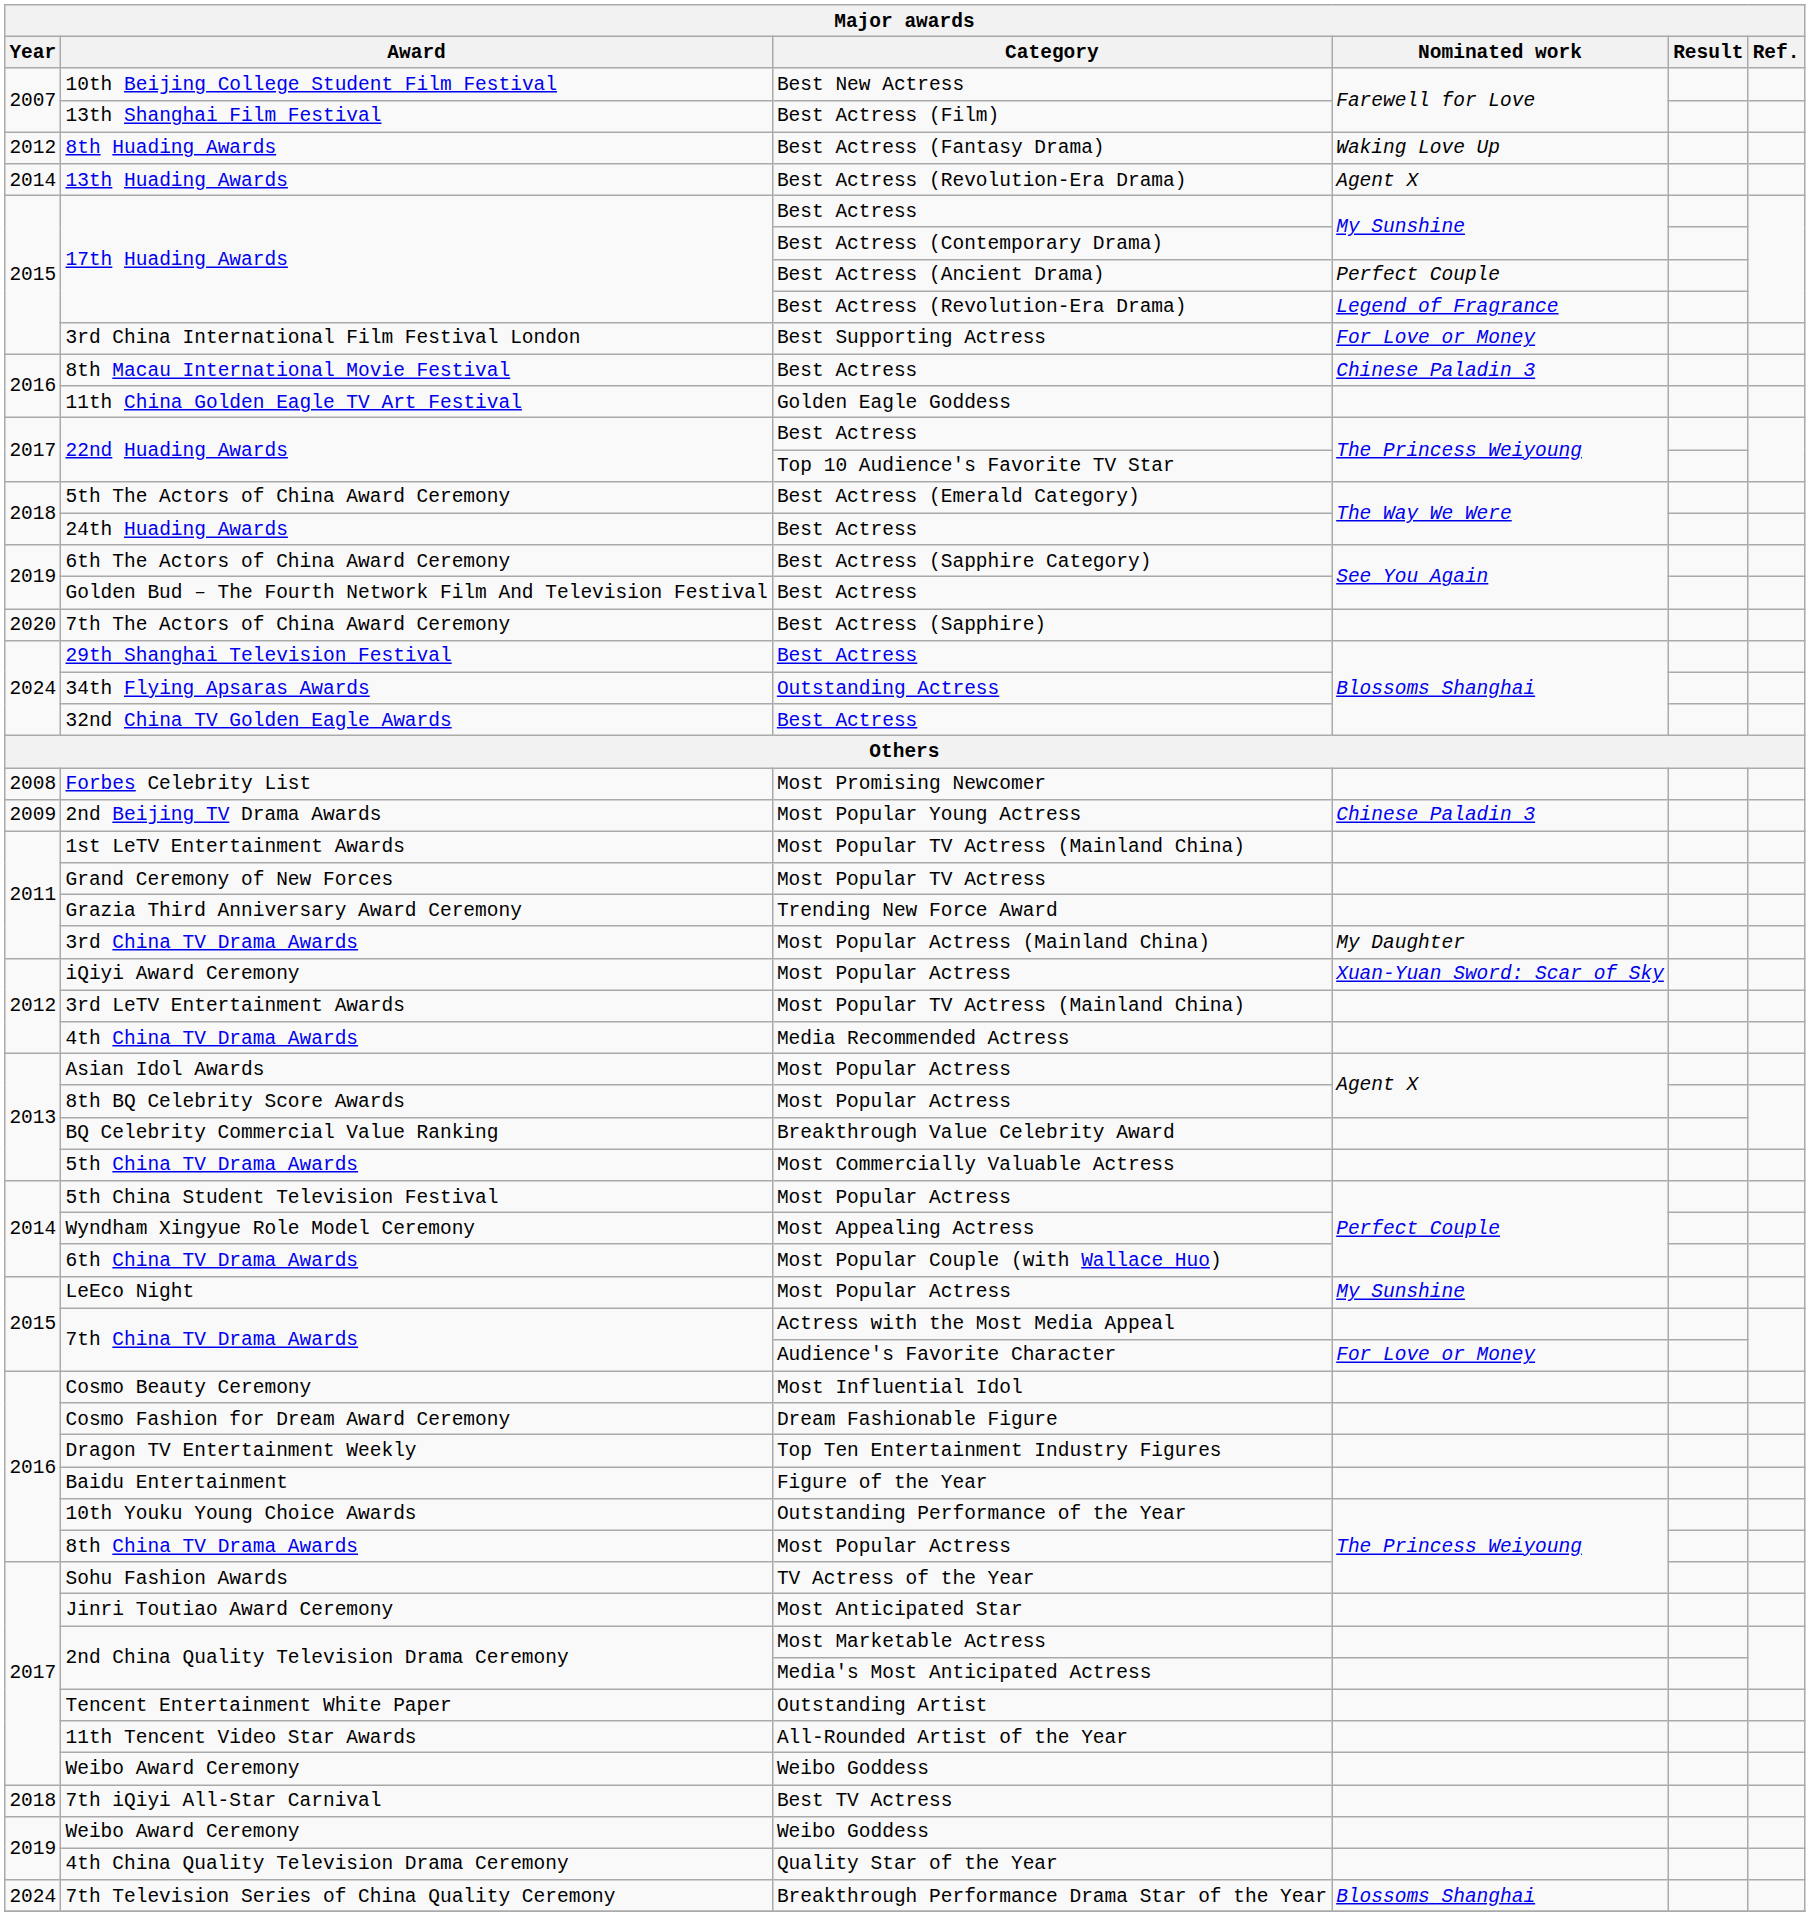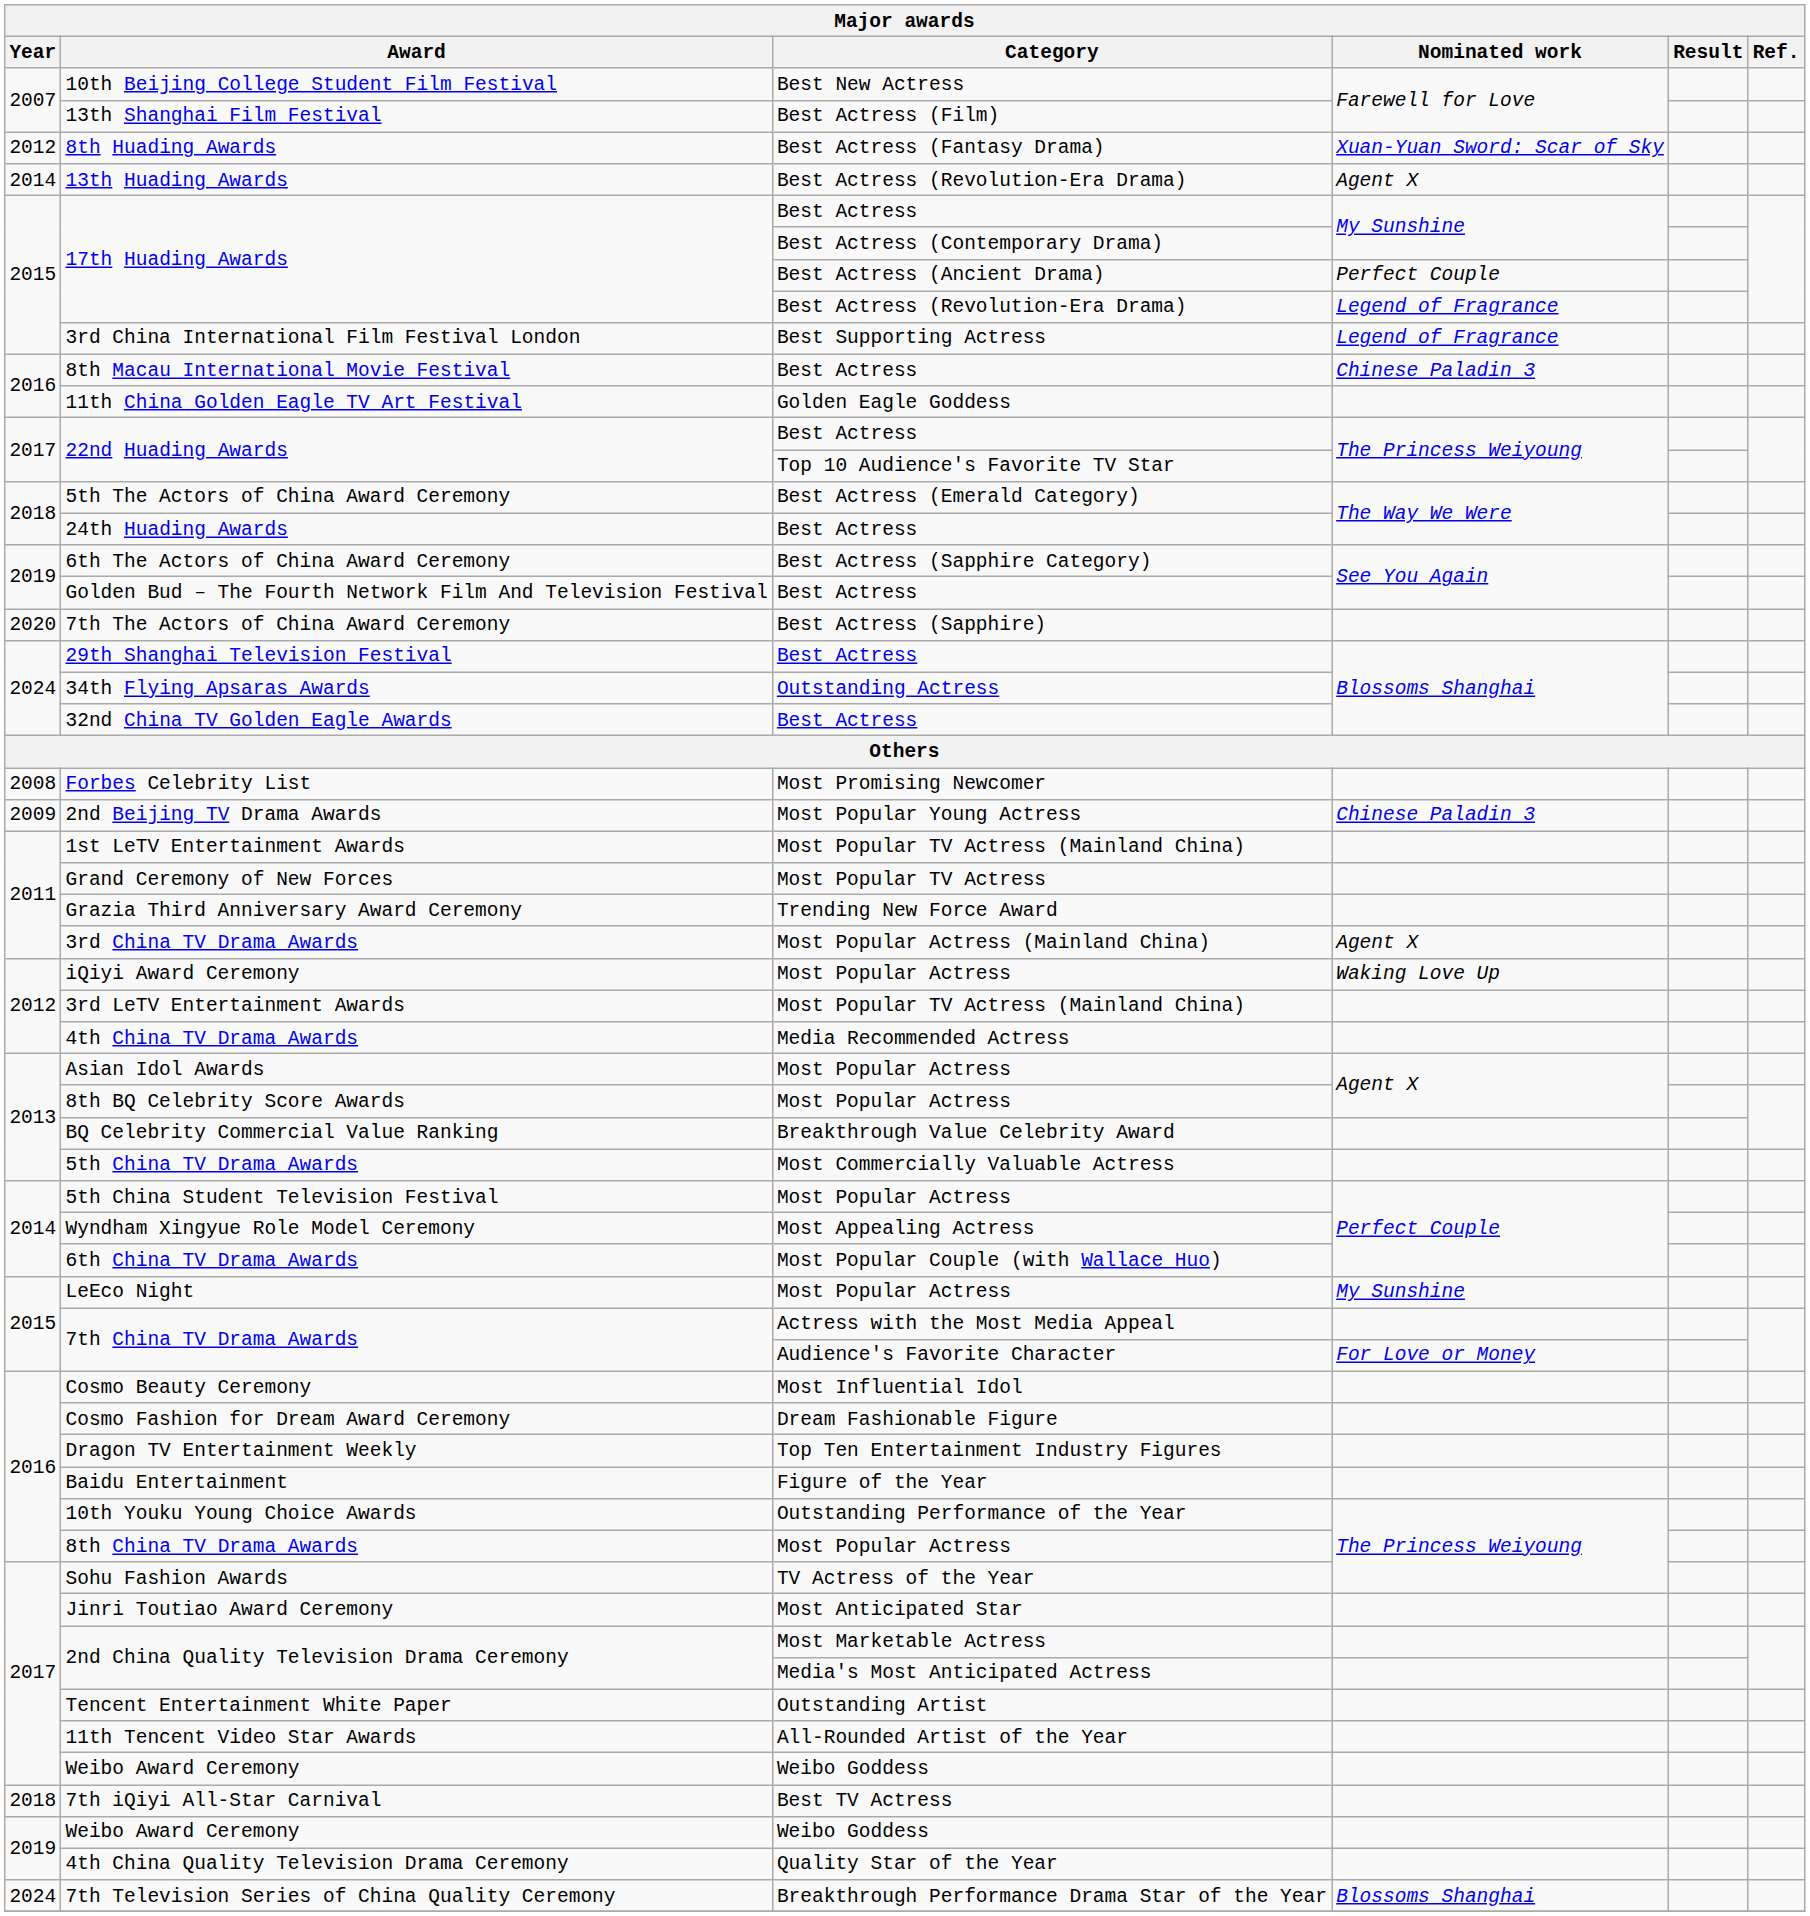8th Huading Awards | Nominated work: Waking Love Up -> Xuan-Yuan Sword: Scar of Sky
3rd China International Film Festival London | Nominated work: For Love or Money -> Legend of Fragrance
3rd China TV Drama Awards | Nominated work: My Daughter -> Agent X
iQiyi Award Ceremony | Nominated work: Xuan-Yuan Sword: Scar of Sky -> Waking Love Up
